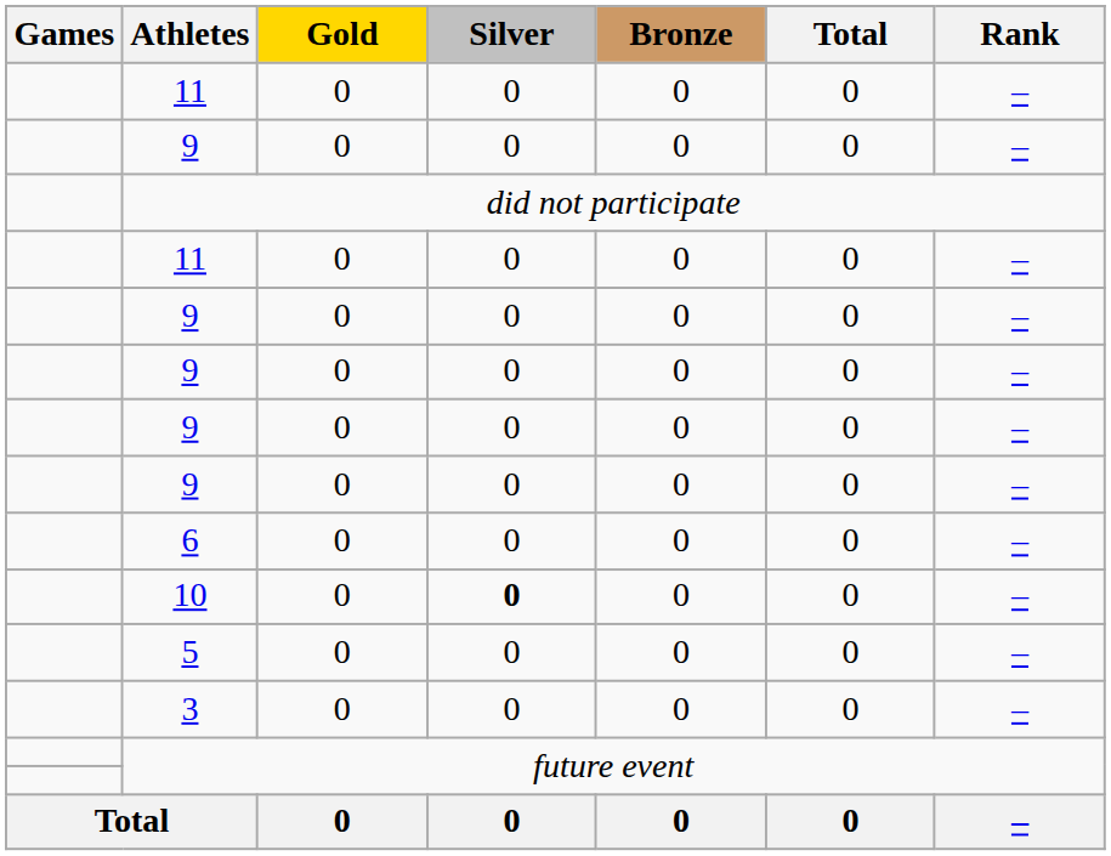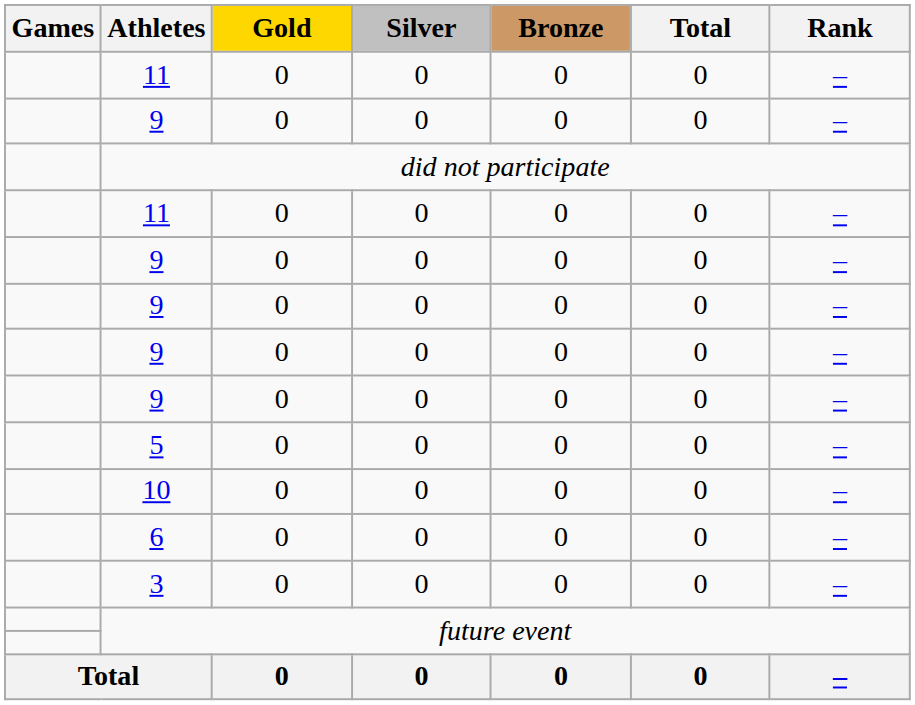rows swapped: 6 <-> 5
10 | Silver: bold -> normal
